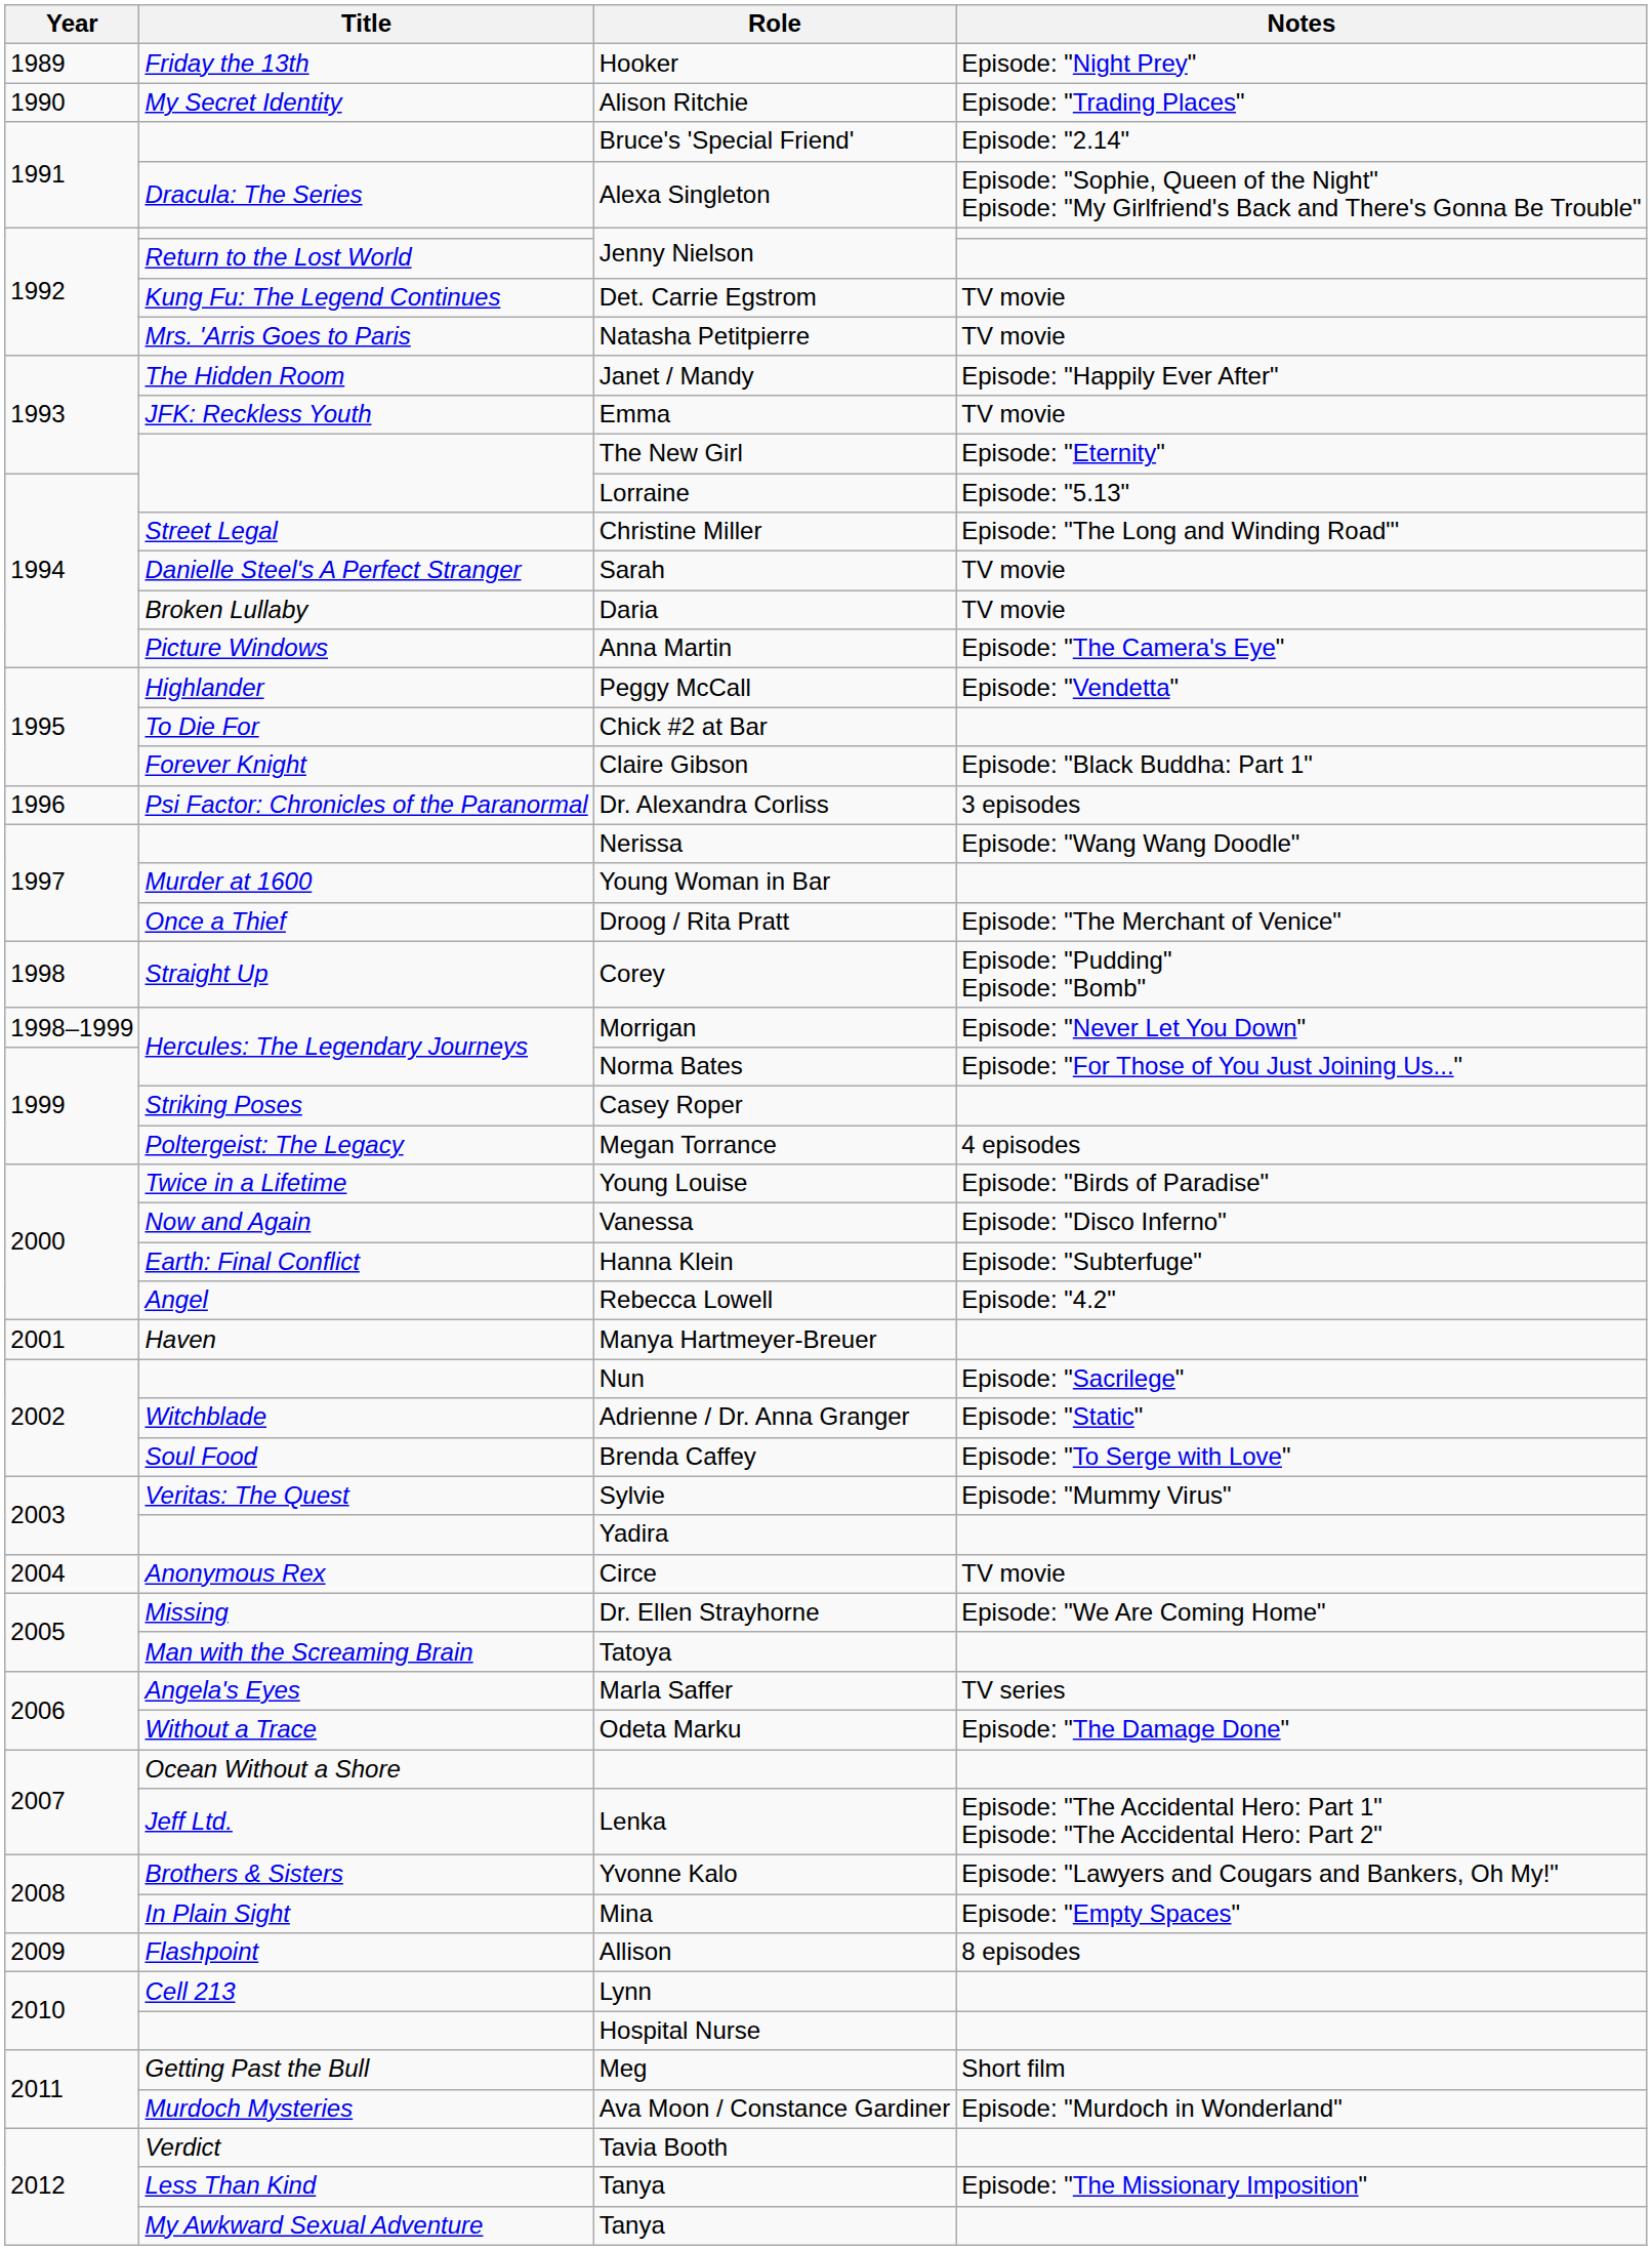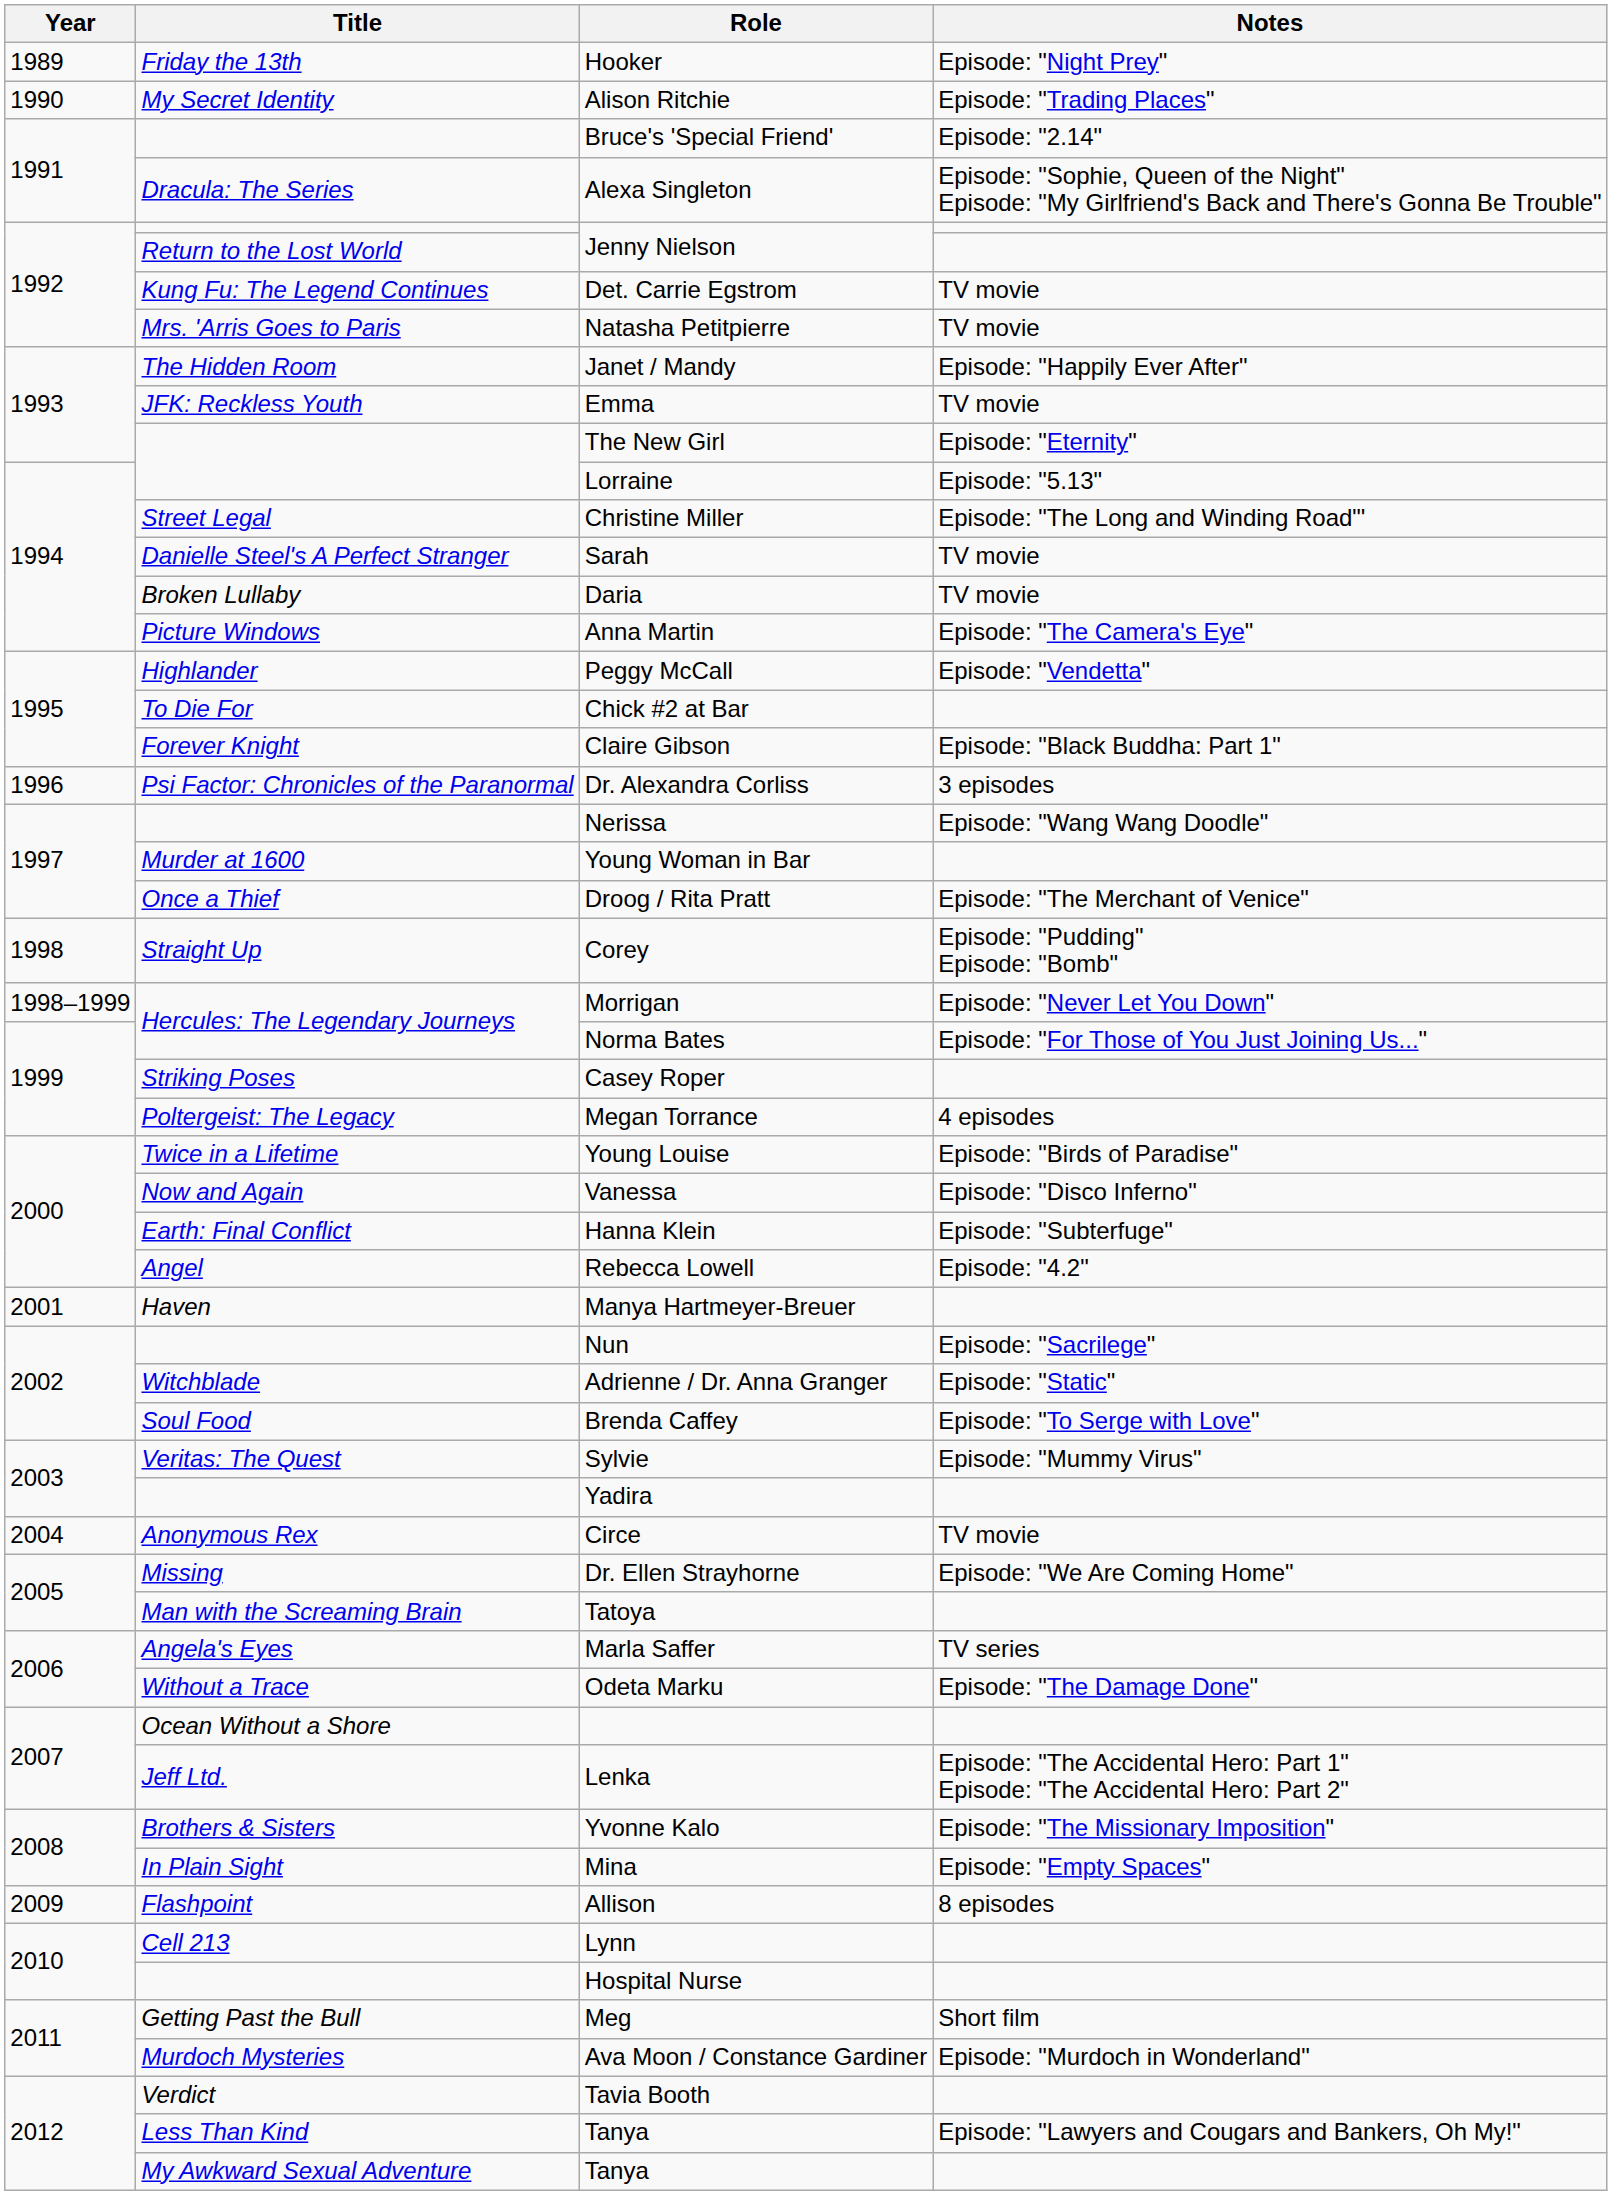Yvonne Kalo | Notes: Episode: "Lawyers and Cougars and Bankers, Oh My!" -> Episode: "The Missionary Imposition"
Less Than Kind / Tanya | Notes: Episode: "The Missionary Imposition" -> Episode: "Lawyers and Cougars and Bankers, Oh My!"
